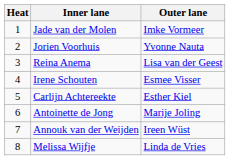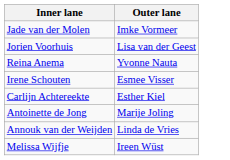- column: Heat | 1 | 2 | 3 | 4 | 5 | 6 | 7 | 8
Jorien Voorhuis | Outer lane: Yvonne Nauta -> Lisa van der Geest
Reina Anema | Outer lane: Lisa van der Geest -> Yvonne Nauta
Annouk van der Weijden | Outer lane: Ireen Wüst -> Linda de Vries
Melissa Wijfje | Outer lane: Linda de Vries -> Ireen Wüst
